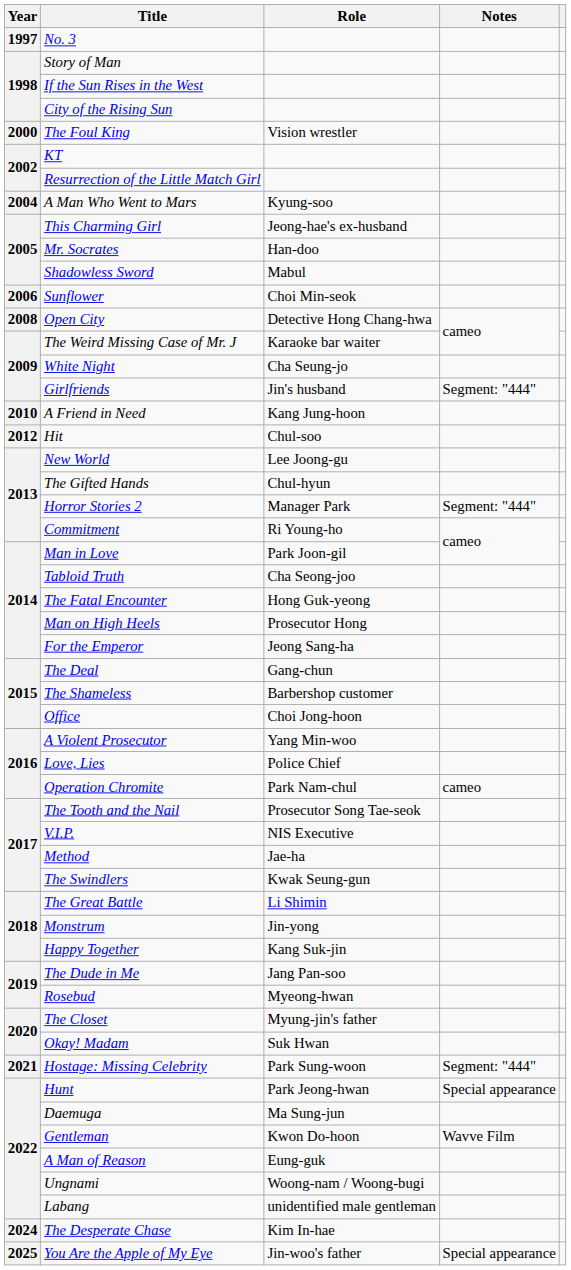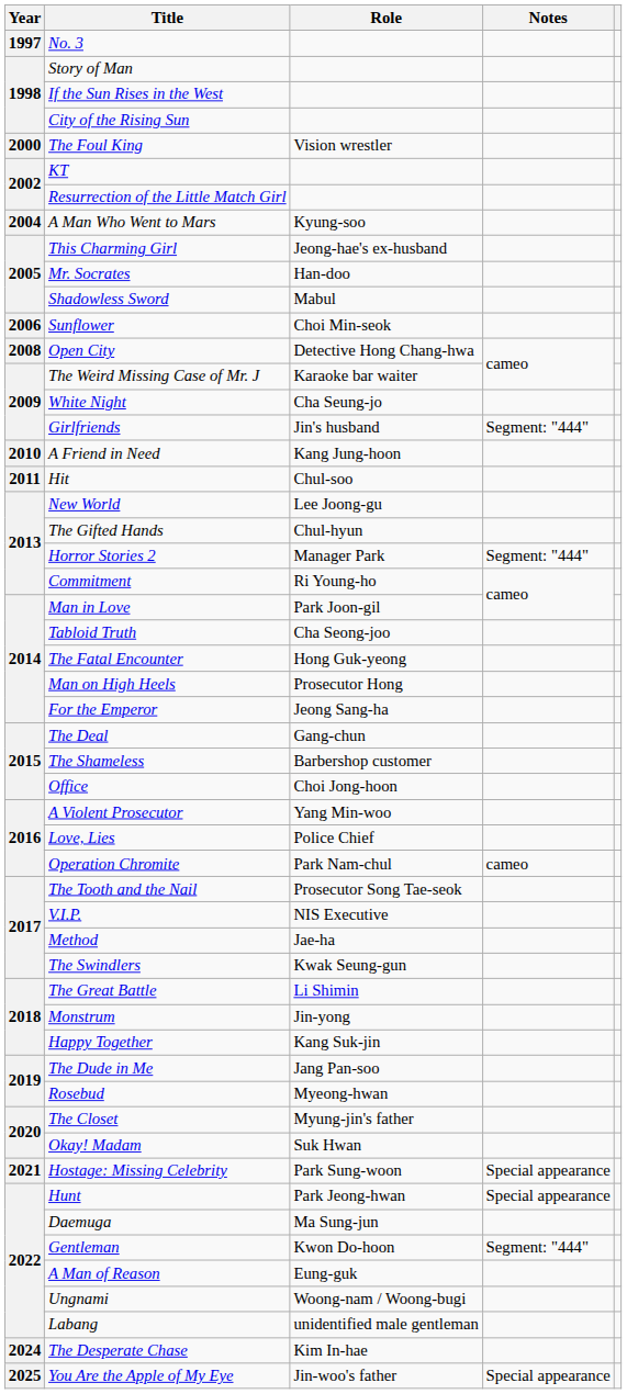Hit | Year: 2012 -> 2011
Hostage: Missing Celebrity | Notes: Segment: "444" -> Special appearance
Gentleman | Notes: Wavve Film -> Segment: "444"
